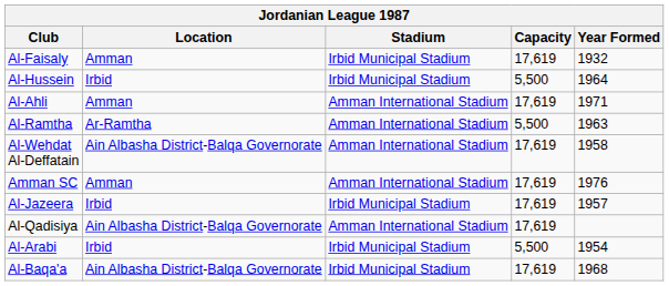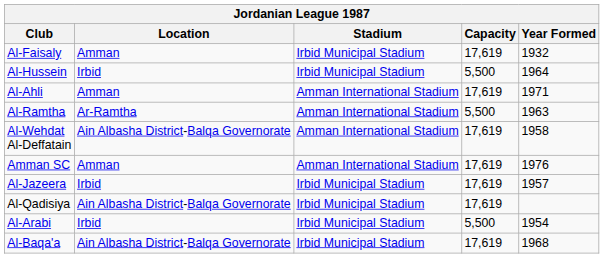Al-Qadisiya | Stadium: Amman International Stadium -> Irbid Municipal Stadium
